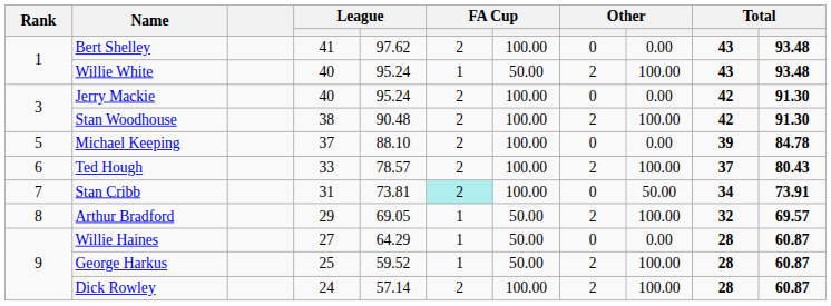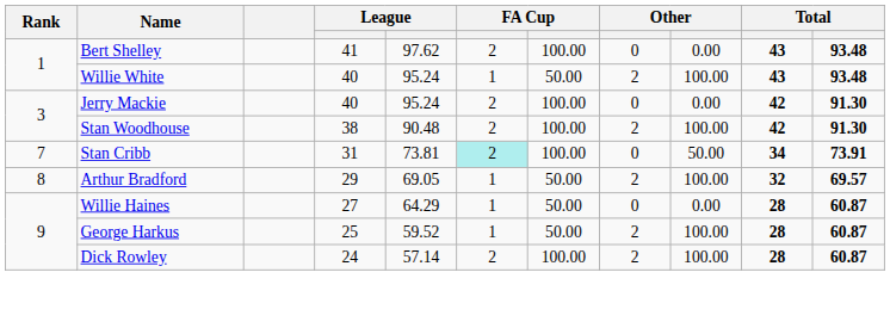- row: 5 | Michael Keeping | 37 | 88.10 | 2 | 100.00 | 0 | 0.00 | 39 | 84.78
- row: 6 | Ted Hough | 33 | 78.57 | 2 | 100.00 | 2 | 100.00 | 37 | 80.43
